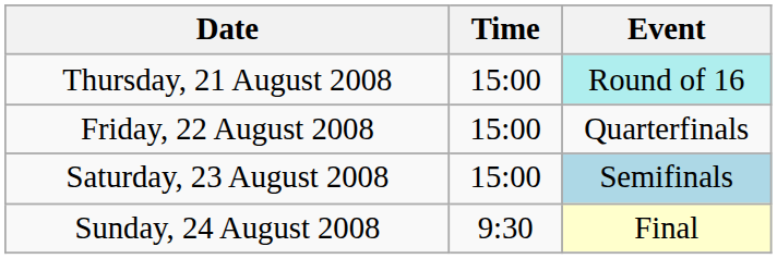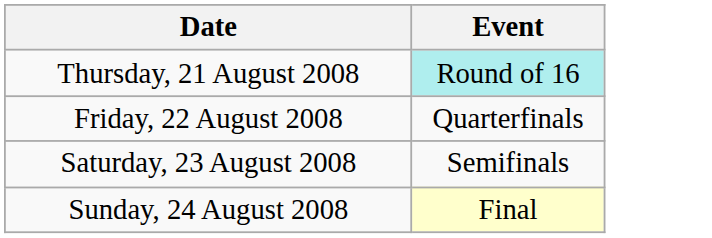- column: Time | 15:00 | 15:00 | 15:00 | 9:30
Saturday, 23 August 2008 | Event: lightblue background -> no background
